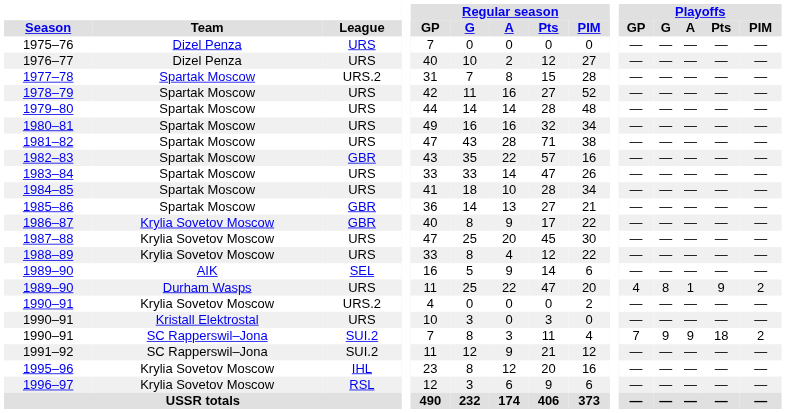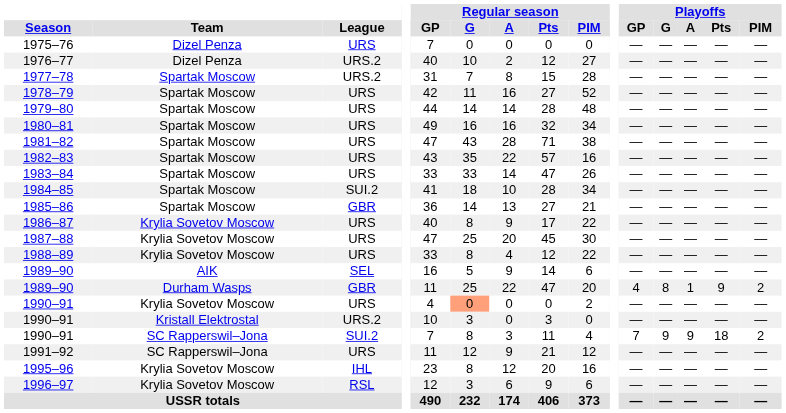1976–77 | League: URS -> URS.2
1982–83 | League: GBR -> URS
1984–85 | League: URS -> SUI.2
1986–87 | League: GBR -> URS
1989–90 / Durham Wasps | League: URS -> GBR
1990–91 / Krylia Sovetov Moscow | League: URS.2 -> URS
1990–91 / Krylia Sovetov Moscow | Regular season / G: no background -> lightsalmon background
1990–91 / Kristall Elektrostal | League: URS -> URS.2
1991–92 | League: SUI.2 -> URS
